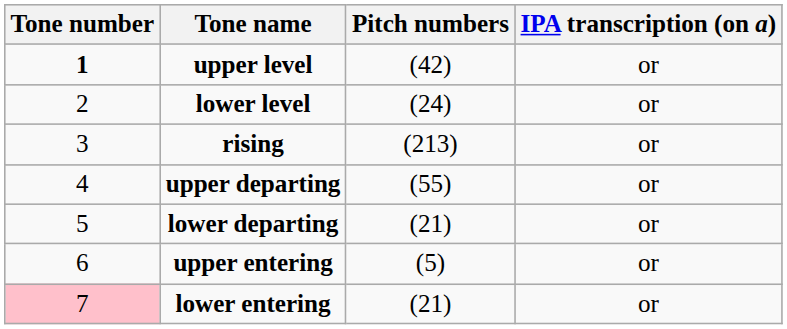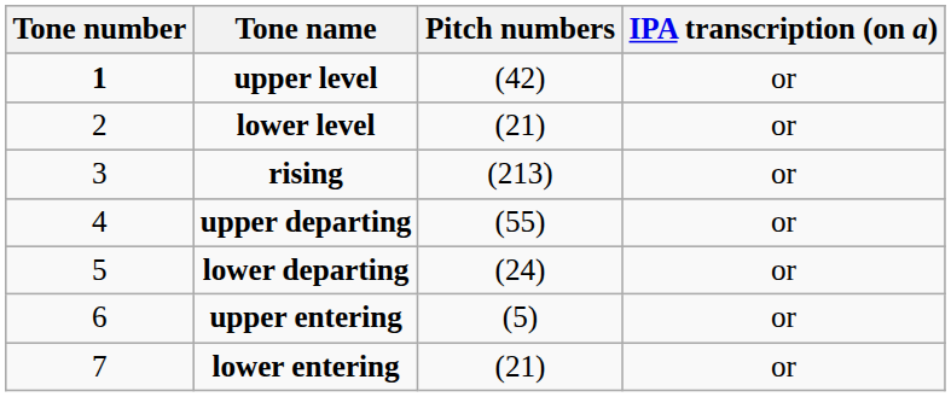lower level | Pitch numbers: (24) -> (21)
lower departing | Pitch numbers: (21) -> (24)
lower entering | Tone number: pink background -> no background
